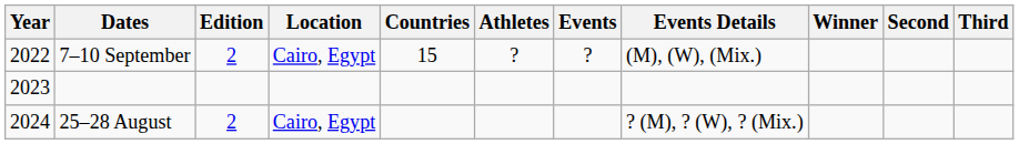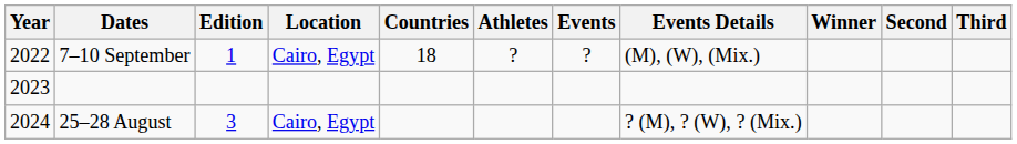7–10 September | Edition: 2 -> 1
7–10 September | Countries: 15 -> 18
25–28 August | Edition: 2 -> 3
